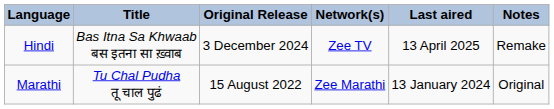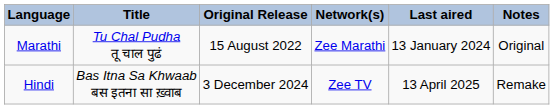rows swapped: Marathi <-> Hindi
